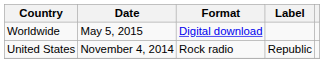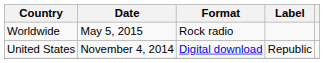Worldwide | Format: Digital download -> Rock radio
United States | Format: Rock radio -> Digital download
